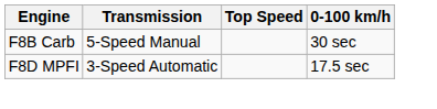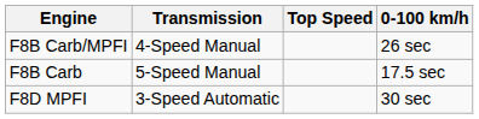+ row: F8B Carb/MPFI | 4-Speed Manual | 26 sec
F8B Carb | 0-100 km/h: 30 sec -> 17.5 sec
F8D MPFI | 0-100 km/h: 17.5 sec -> 30 sec
